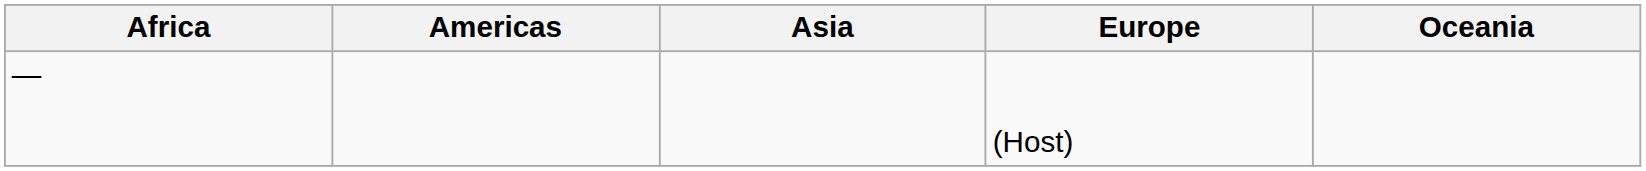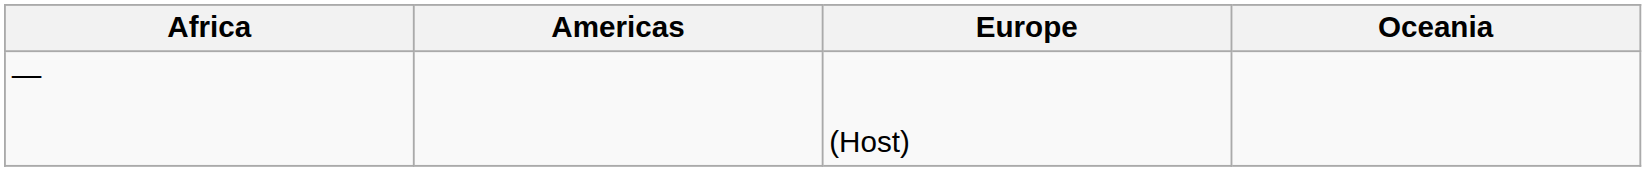- column: Asia
